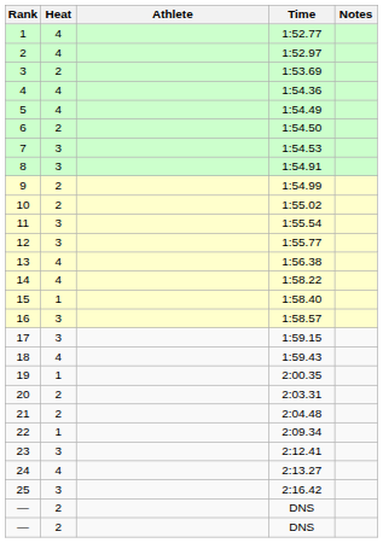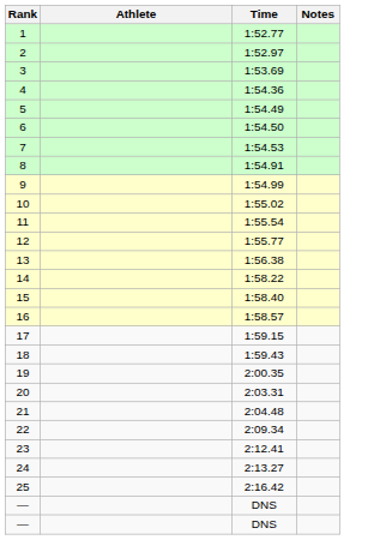- column: Heat | 4 | 4 | 2 | 4 | 4 | 2 | 3 | 3 | 2 | 2 | 3 | 3 | 4 | 4 | 1 | 3 | 3 | 4 | 1 | 2 | 2 | 1 | 3 | 4 | 3 | 2 | 2
